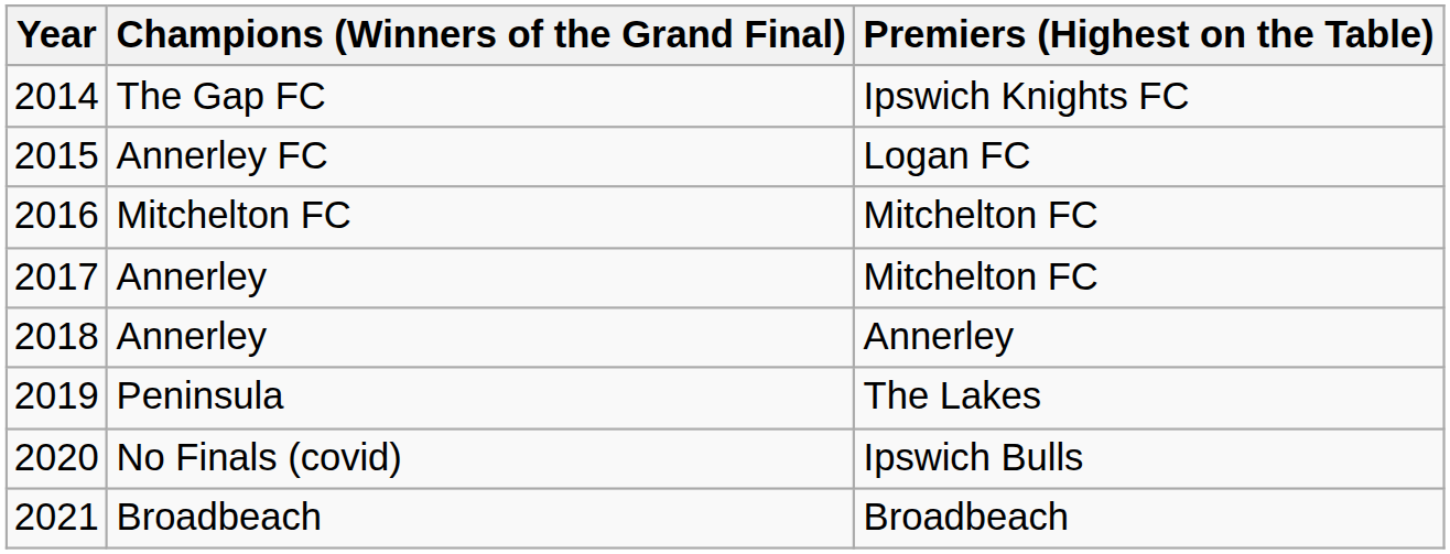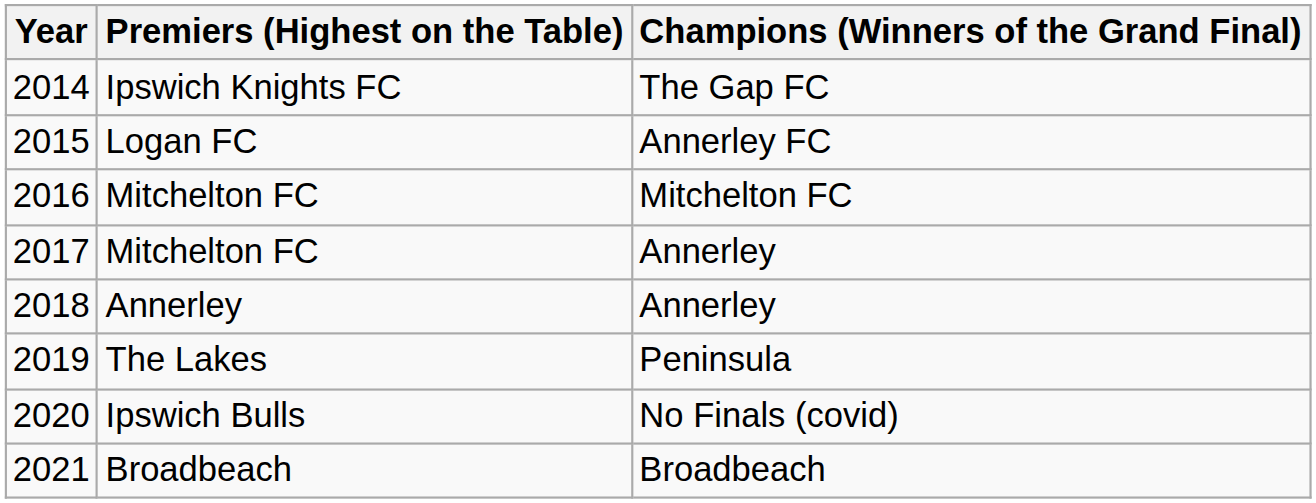columns swapped: Premiers (Highest on the Table) <-> Champions (Winners of the Grand Final)
